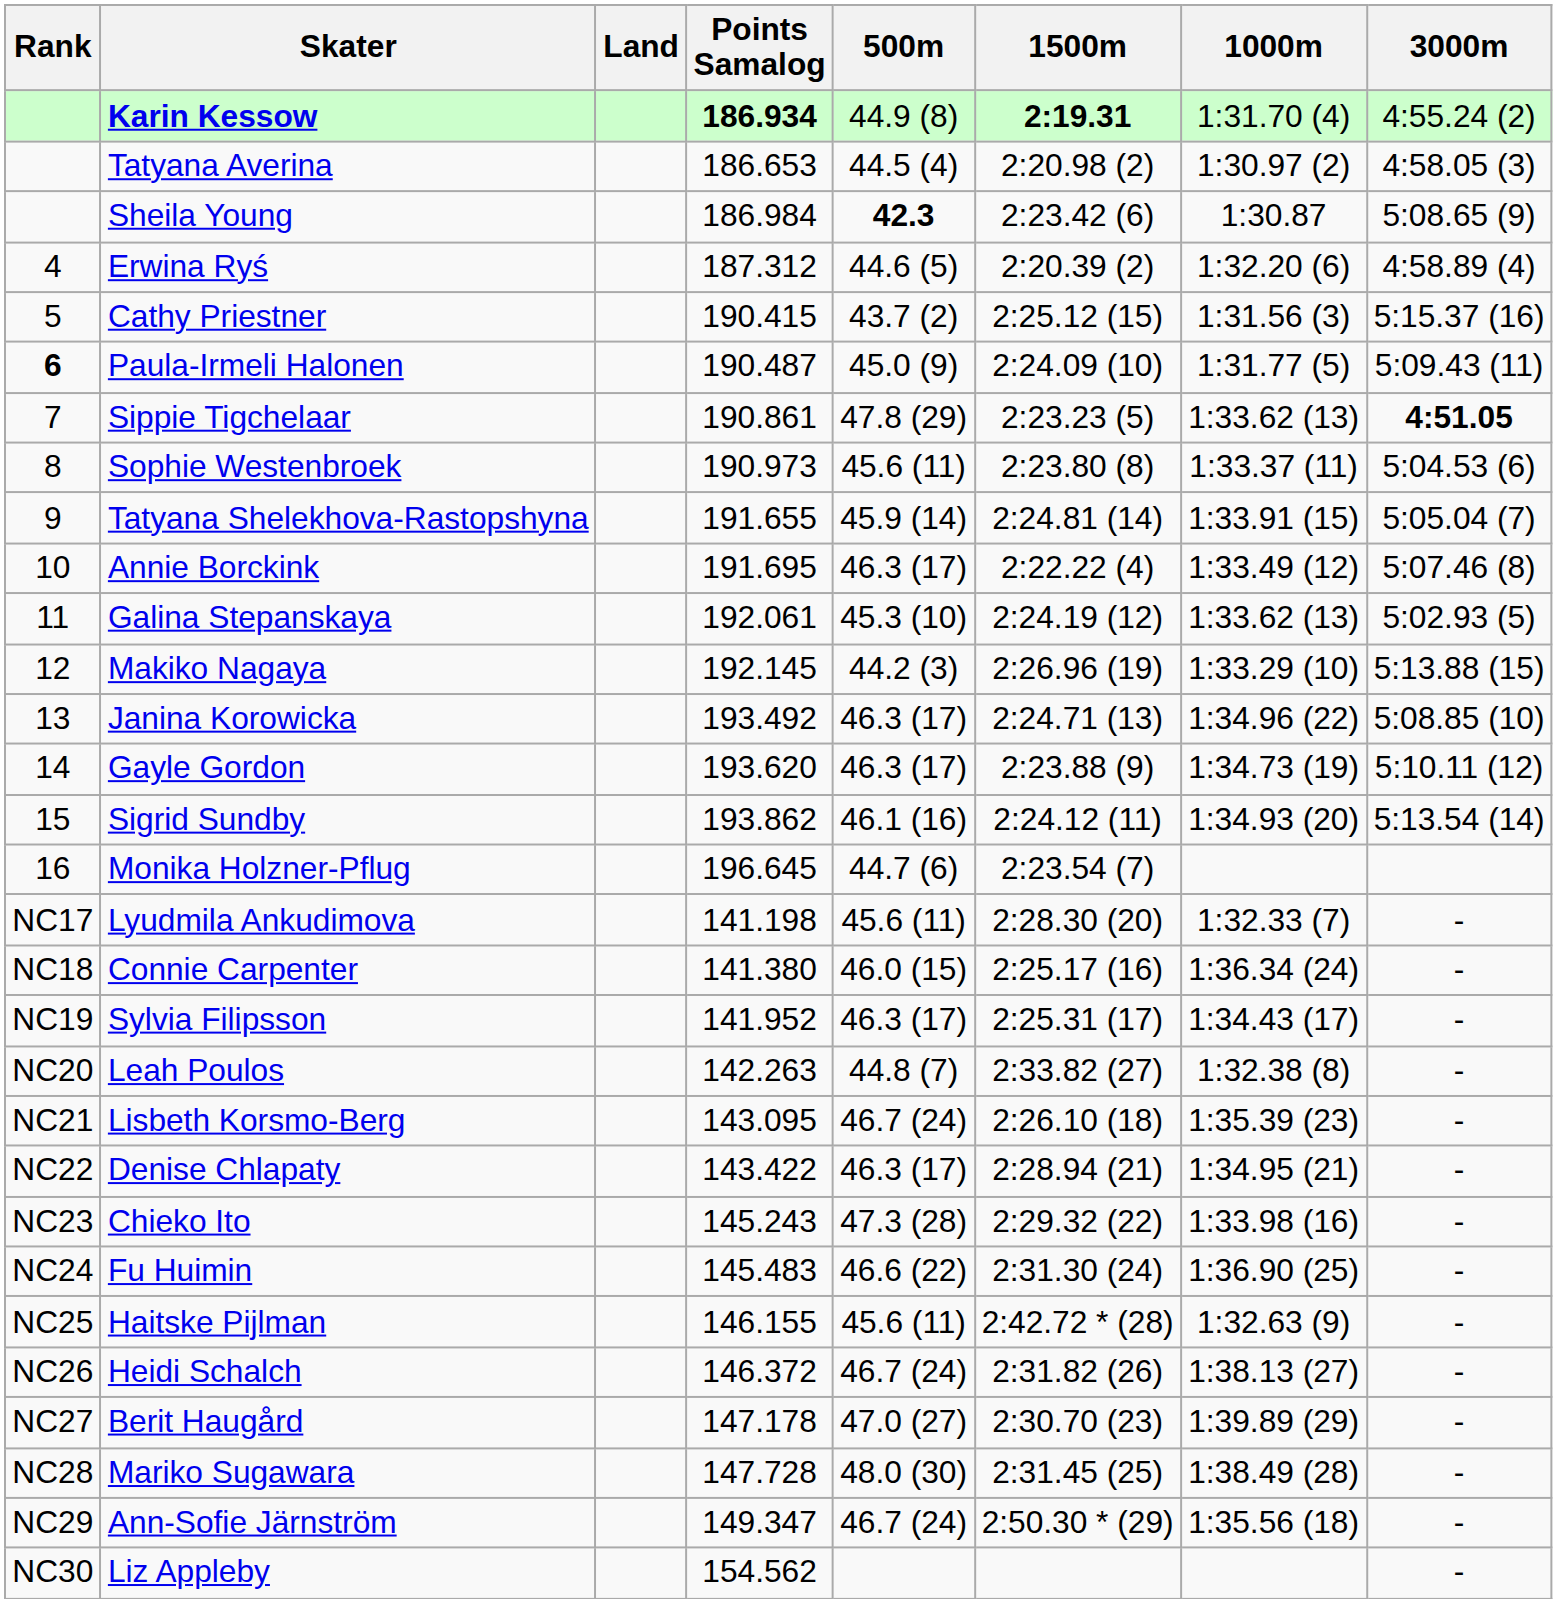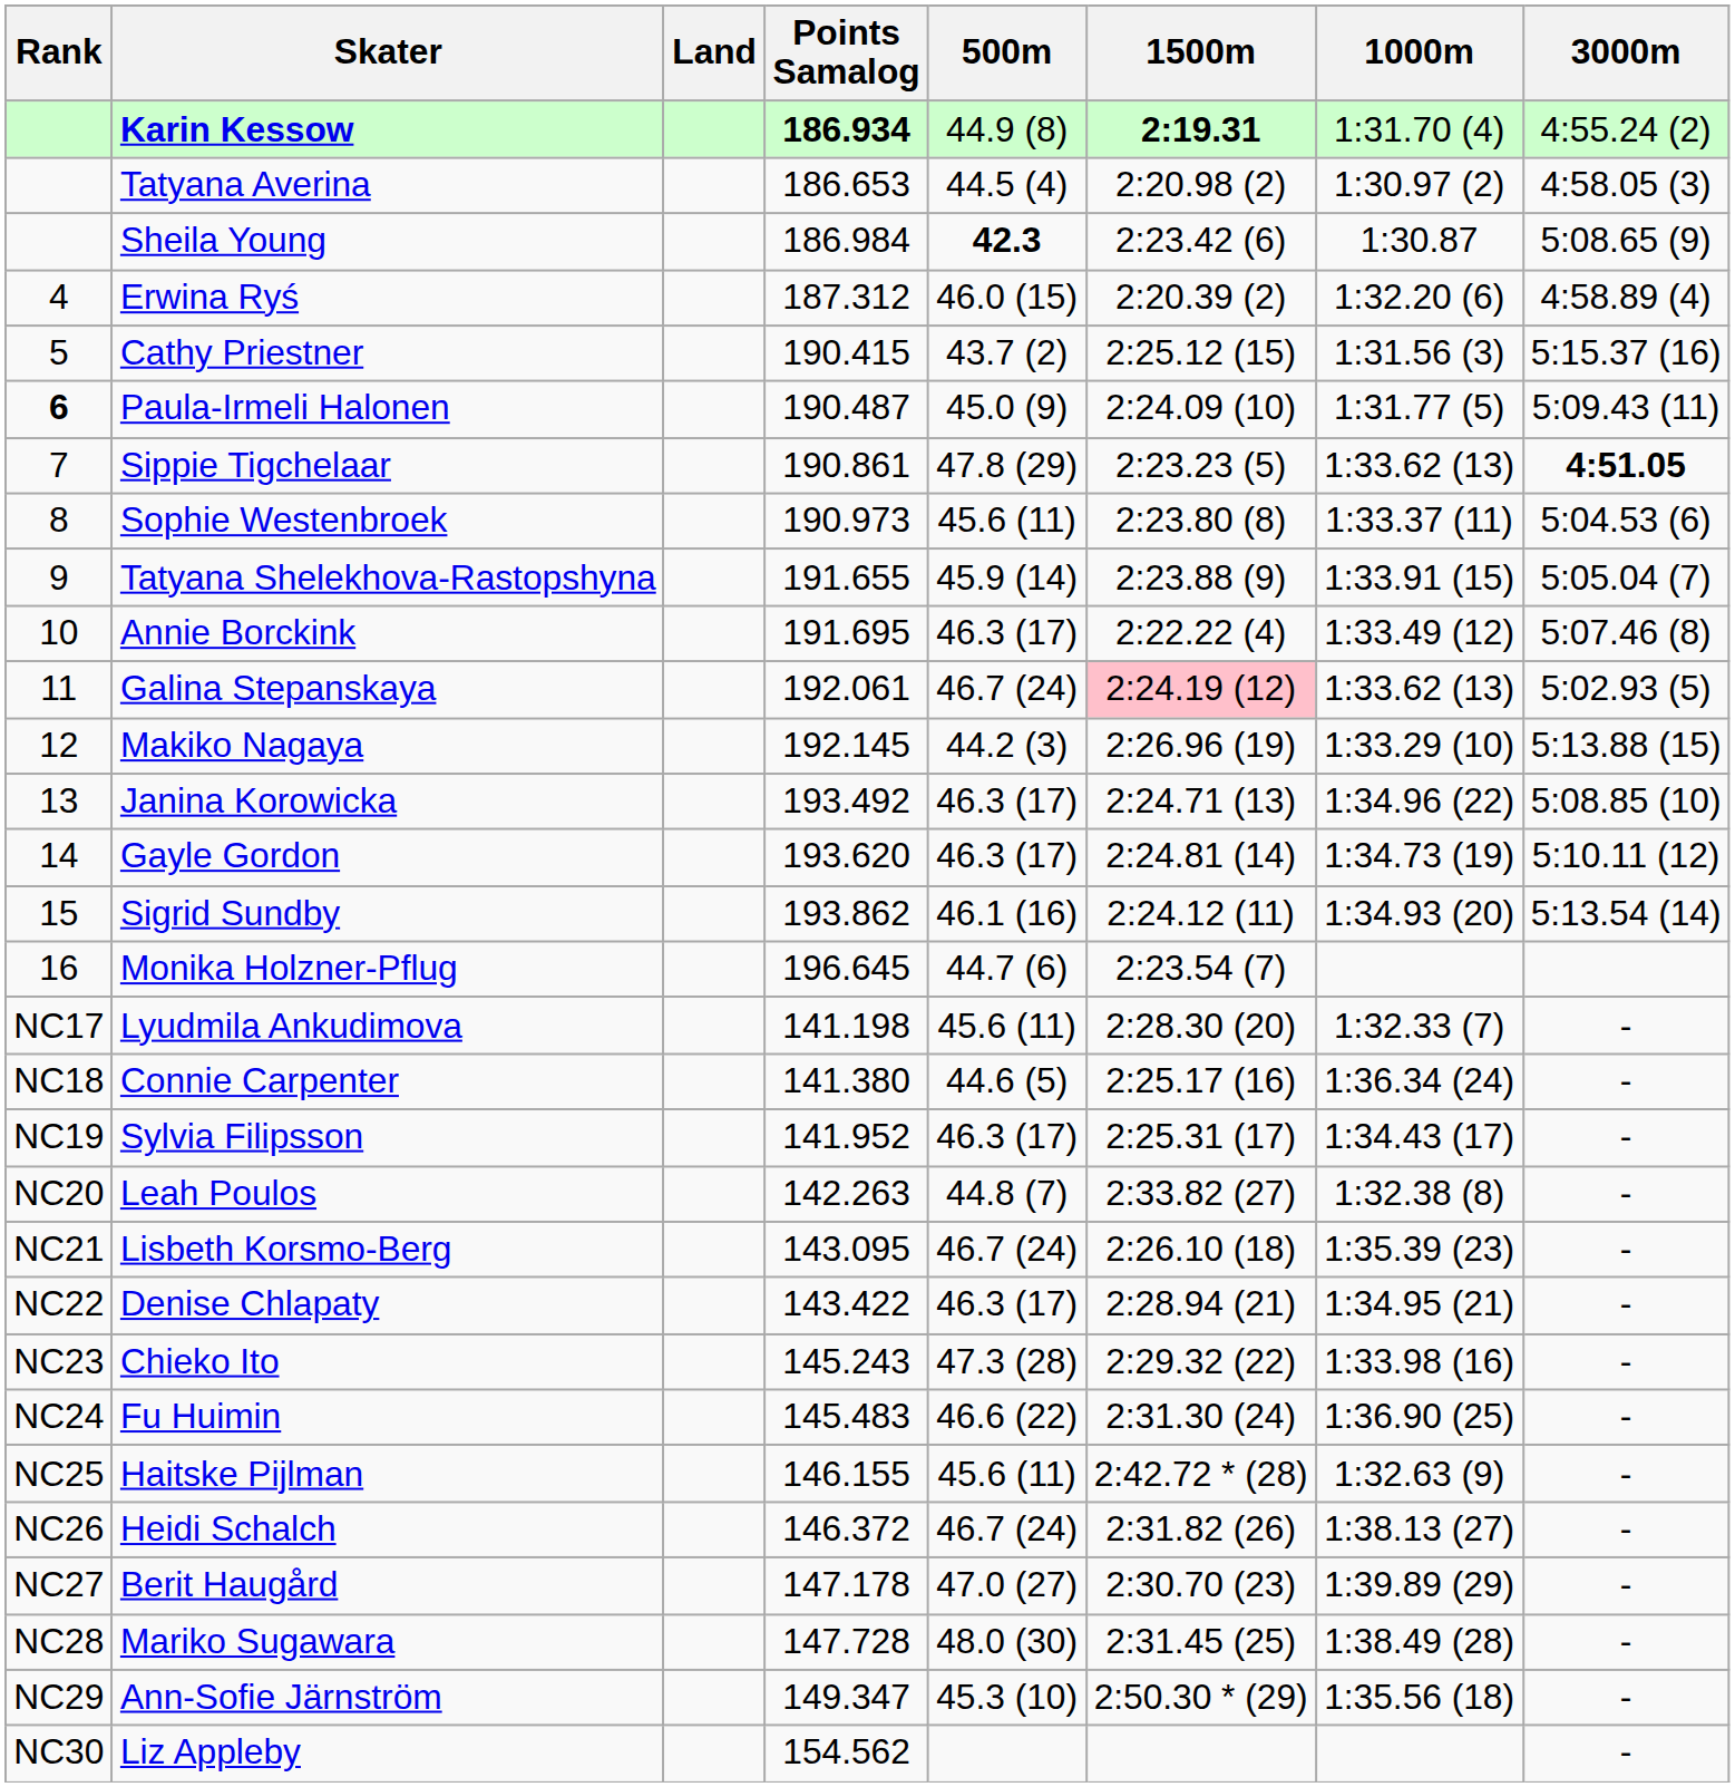Erwina Ryś | 500m: 44.6 (5) -> 46.0 (15)
Tatyana Shelekhova-Rastopshyna | 1500m: 2:24.81 (14) -> 2:23.88 (9)
Galina Stepanskaya | 500m: 45.3 (10) -> 46.7 (24)
Galina Stepanskaya | 1500m: no background -> pink background
Gayle Gordon | 1500m: 2:23.88 (9) -> 2:24.81 (14)
Connie Carpenter | 500m: 46.0 (15) -> 44.6 (5)
Ann-Sofie Järnström | 500m: 46.7 (24) -> 45.3 (10)
